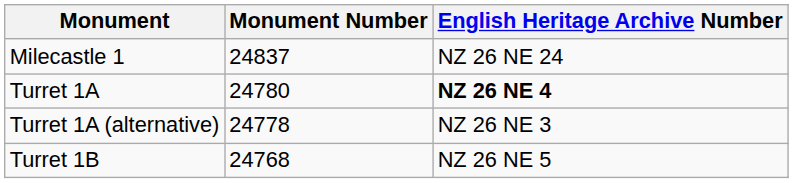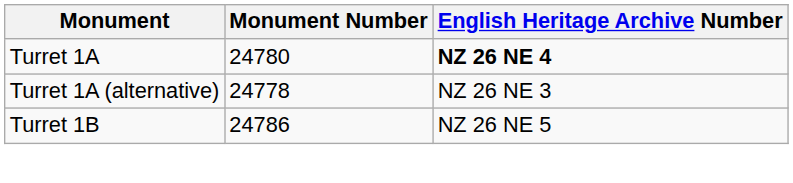- row: Milecastle 1 | 24837 | NZ 26 NE 24
Turret 1B | Monument Number: 24768 -> 24786
